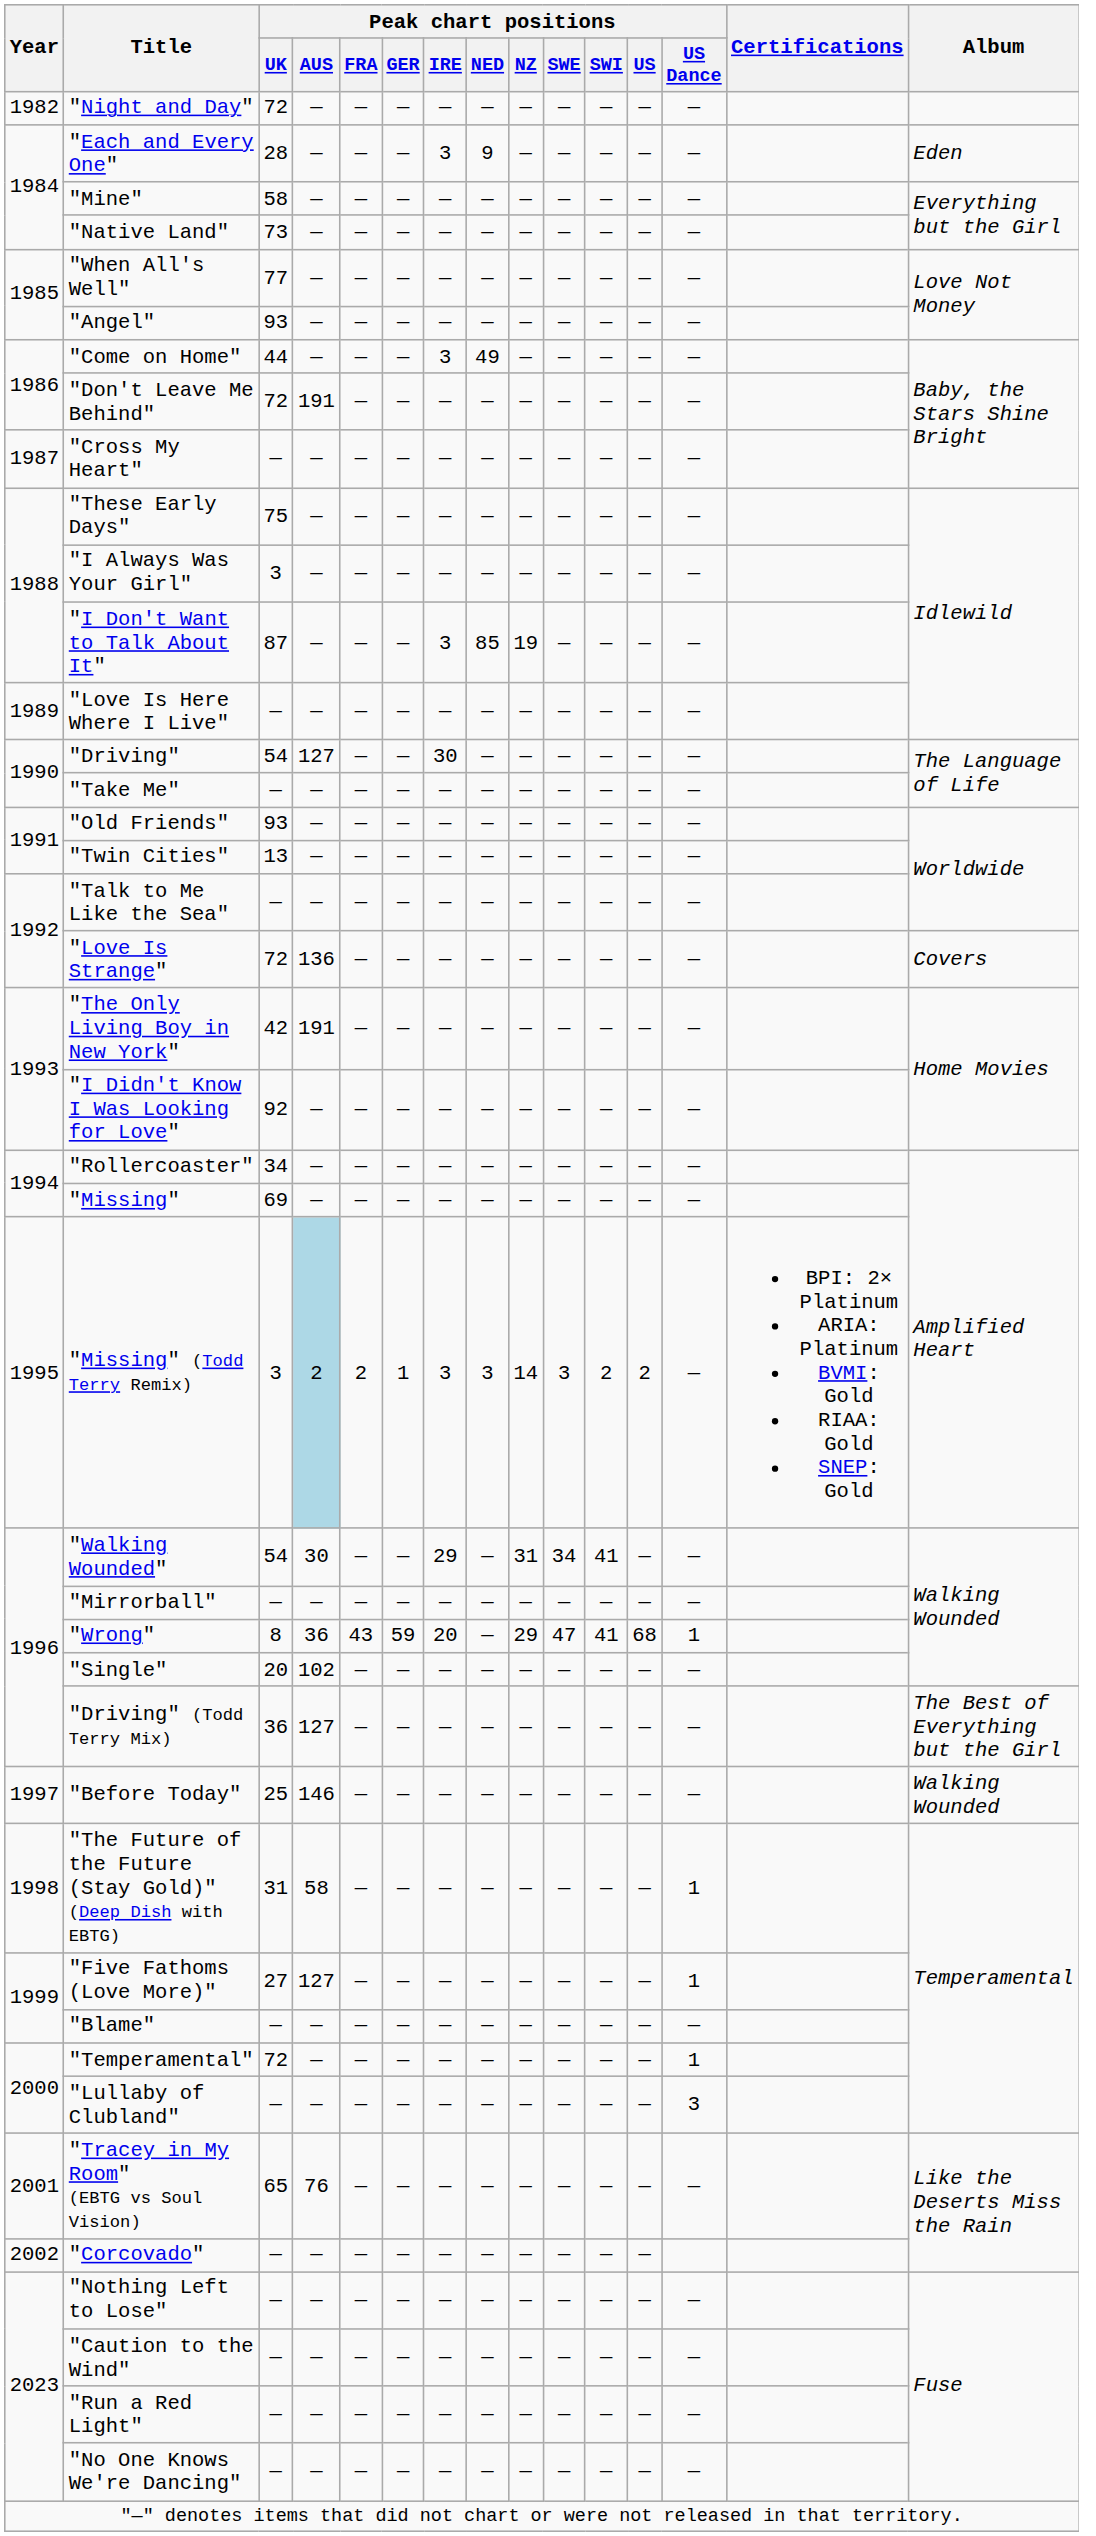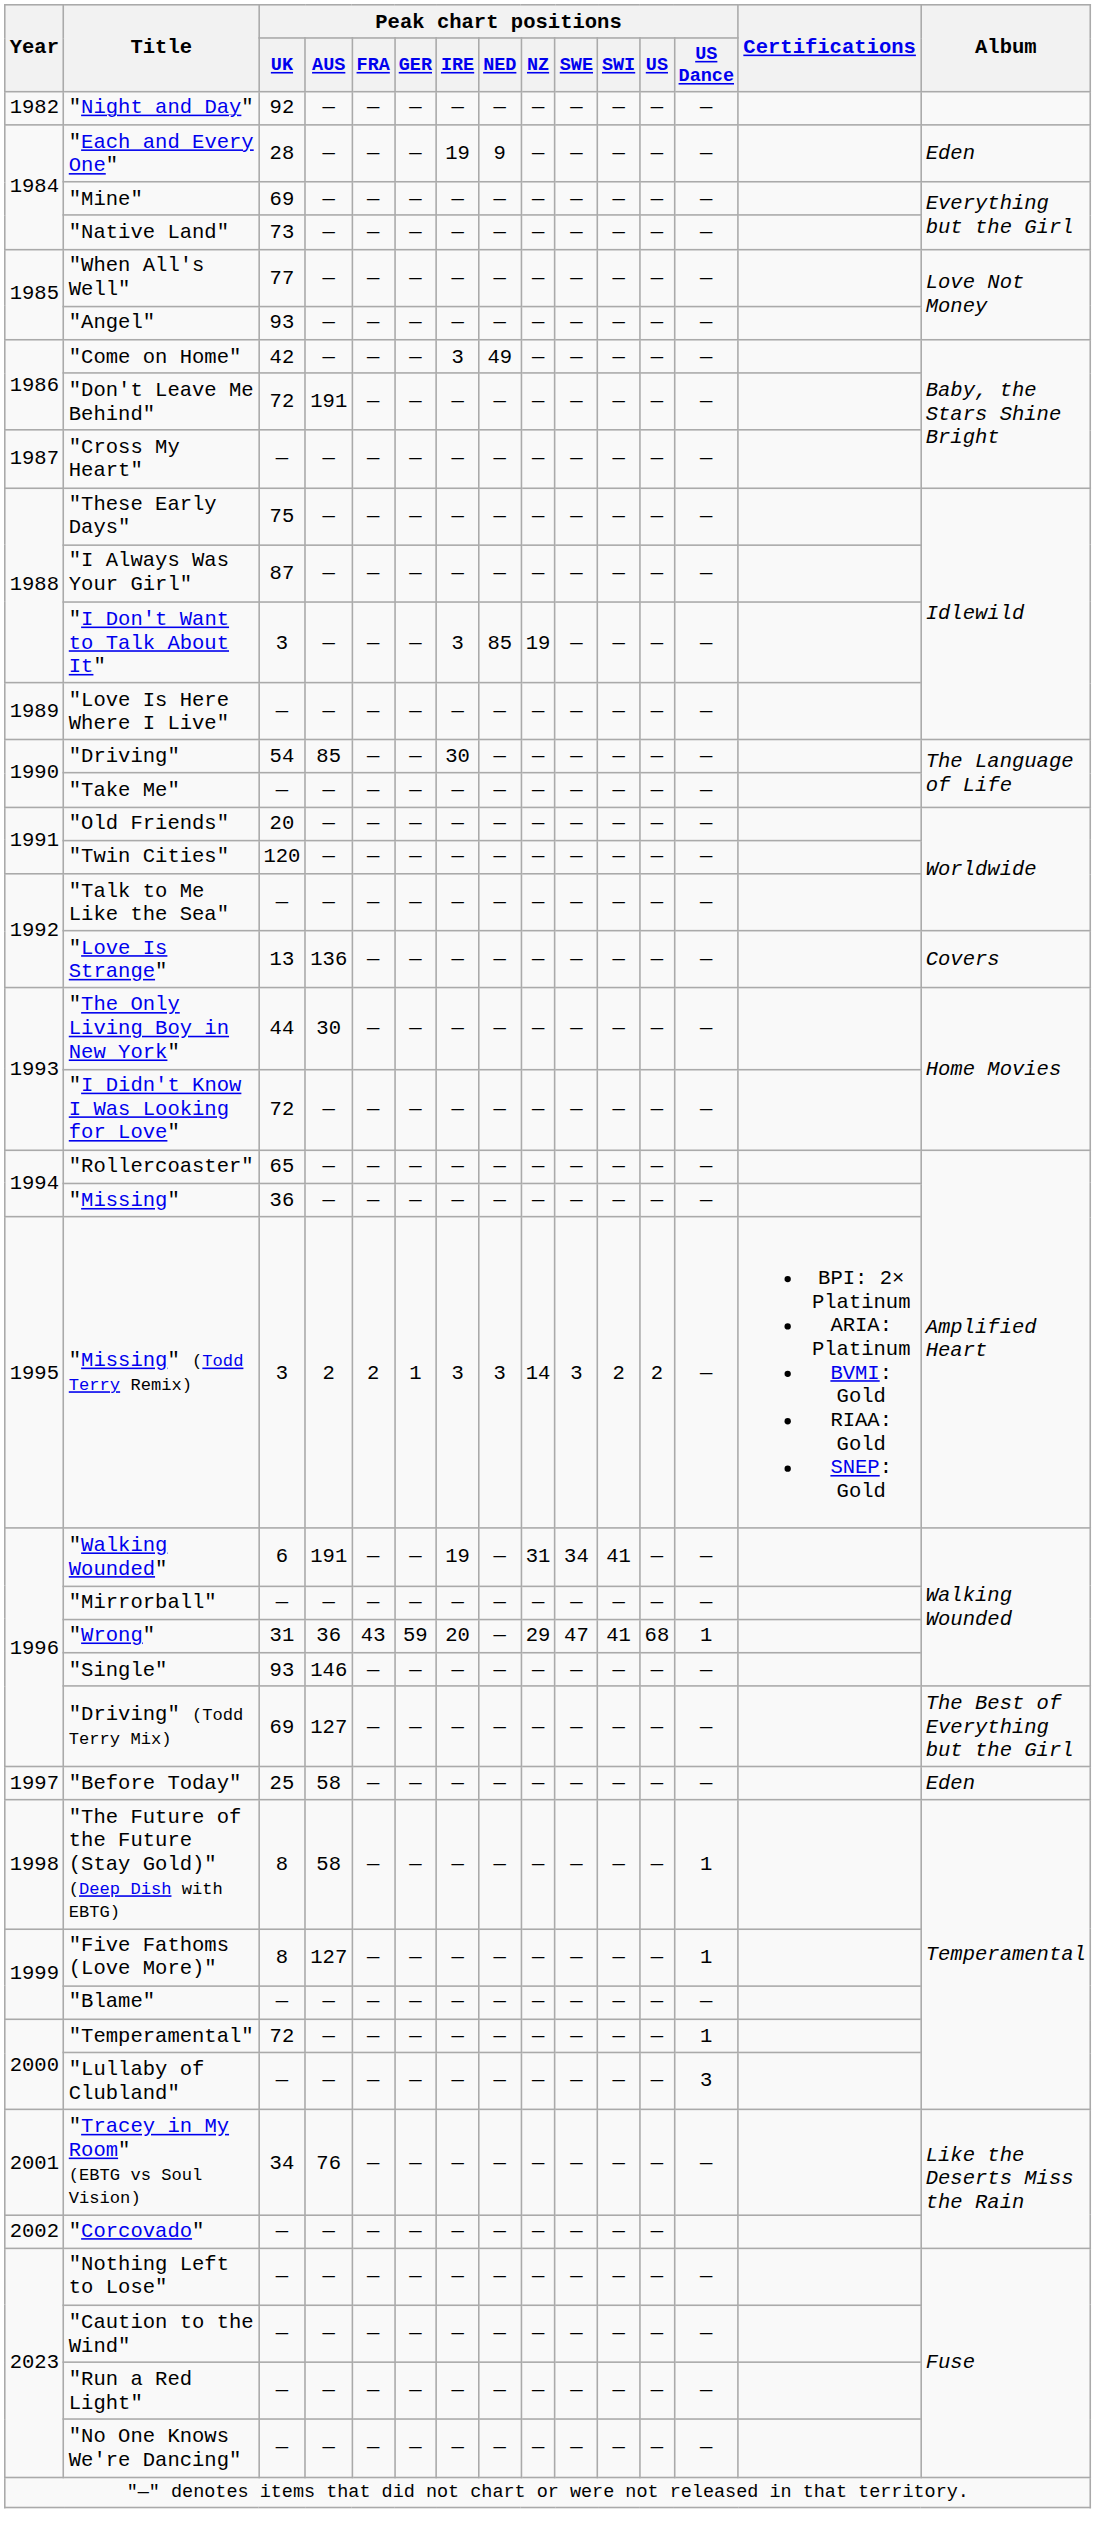"Night and Day" | Peak chart positions / UK: 72 -> 92
"Each and Every One" | Peak chart positions / IRE: 3 -> 19
"Mine" | Peak chart positions / UK: 58 -> 69
"Come on Home" | Peak chart positions / UK: 44 -> 42
"I Always Was Your Girl" | Peak chart positions / UK: 3 -> 87
"I Don't Want to Talk About It" | Peak chart positions / UK: 87 -> 3
"Driving" | Peak chart positions / AUS: 127 -> 85
"Old Friends" | Peak chart positions / UK: 93 -> 20
"Twin Cities" | Peak chart positions / UK: 13 -> 120
"Love Is Strange" | Peak chart positions / UK: 72 -> 13
"The Only Living Boy in New York" | Peak chart positions / UK: 42 -> 44
"The Only Living Boy in New York" | Peak chart positions / AUS: 191 -> 30
"I Didn't Know I Was Looking for Love" | Peak chart positions / UK: 92 -> 72
"Rollercoaster" | Peak chart positions / UK: 34 -> 65
"Missing" | Peak chart positions / UK: 69 -> 36
"Missing" (Todd Terry Remix) | Peak chart positions / AUS: lightblue background -> no background
"Walking Wounded" | Peak chart positions / UK: 54 -> 6
"Walking Wounded" | Peak chart positions / AUS: 30 -> 191
"Walking Wounded" | Peak chart positions / IRE: 29 -> 19
"Wrong" | Peak chart positions / UK: 8 -> 31
"Single" | Peak chart positions / UK: 20 -> 93
"Single" | Peak chart positions / AUS: 102 -> 146
"Driving" (Todd Terry Mix) | Peak chart positions / UK: 36 -> 69
"Before Today" | Peak chart positions / AUS: 146 -> 58
"Before Today" | Album: Walking Wounded -> Eden
"The Future of the Future (Stay Gold)" (Deep Dish with EBTG) | Peak chart positions / UK: 31 -> 8
"Five Fathoms (Love More)" | Peak chart positions / UK: 27 -> 8
"Tracey in My Room" (EBTG vs Soul Vision) | Peak chart positions / UK: 65 -> 34
